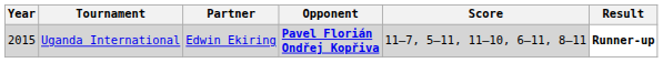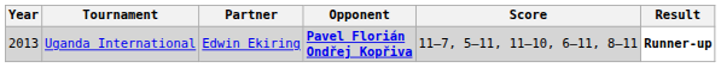Uganda International | Year: 2015 -> 2013
